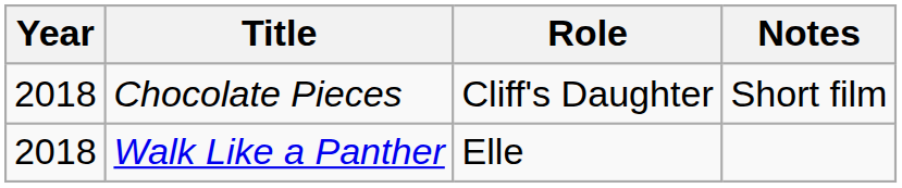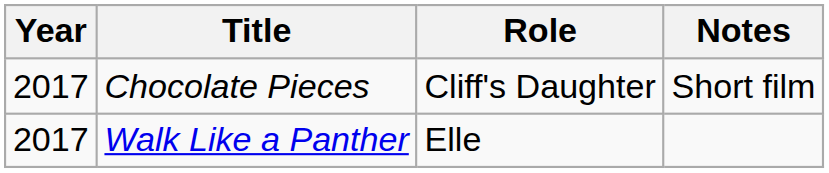Chocolate Pieces | Year: 2018 -> 2017
Walk Like a Panther | Year: 2018 -> 2017
